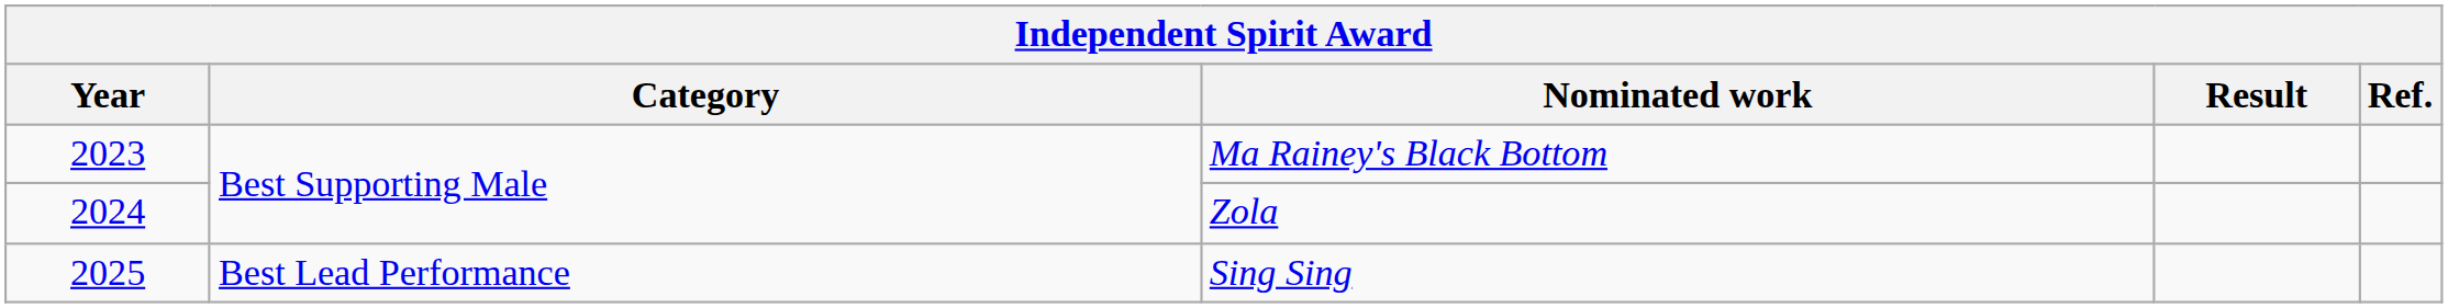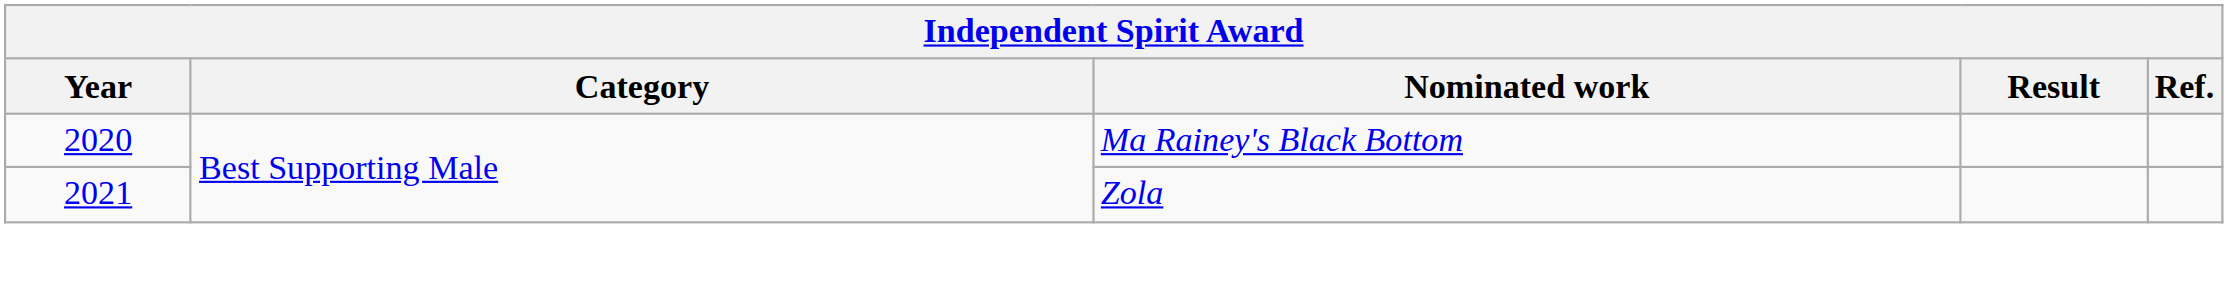Ma Rainey's Black Bottom | Year: 2023 -> 2020
Zola | Year: 2024 -> 2021
- row: 2025 | Best Lead Performance | Sing Sing
